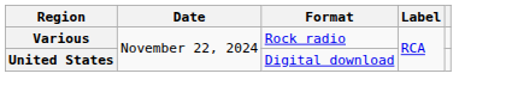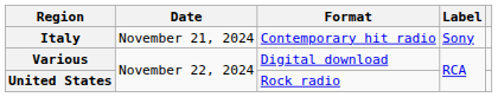+ row: Italy | November 21, 2024 | Contemporary hit radio | Sony
Various | Format: Rock radio -> Digital download
United States | Format: Digital download -> Rock radio
